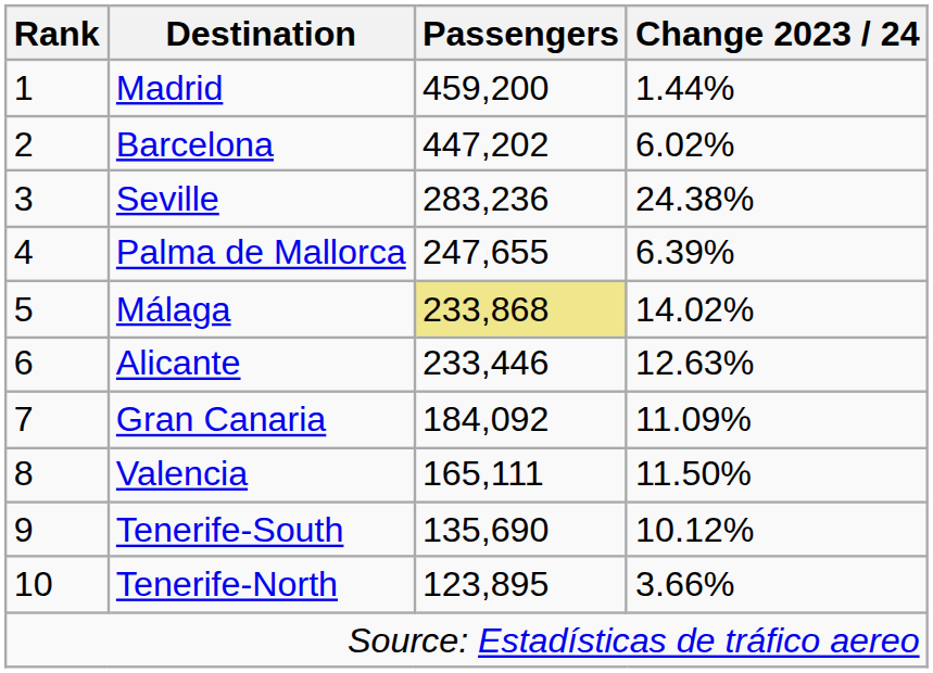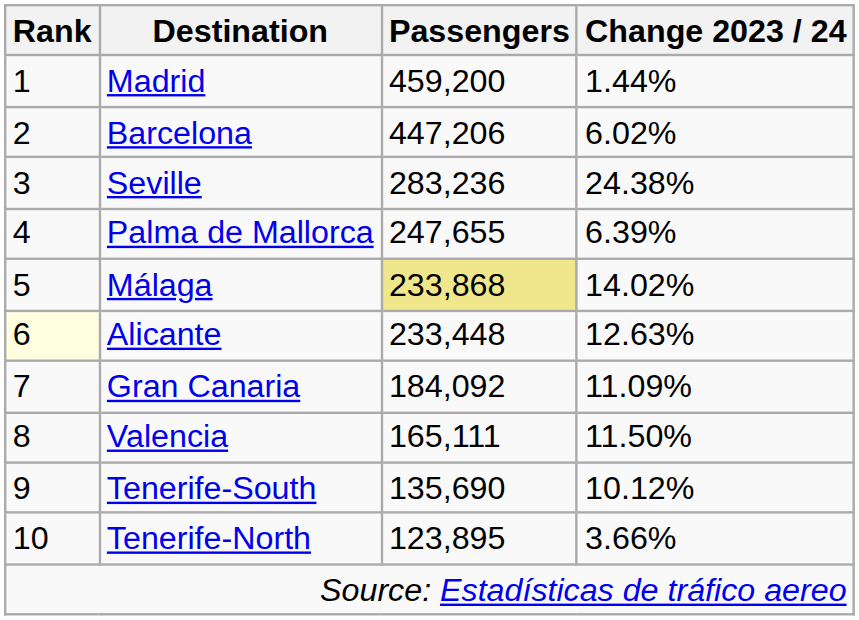Barcelona | Passengers: 447,202 -> 447,206
Alicante | Rank: no background -> lightyellow background
Alicante | Passengers: 233,446 -> 233,448
